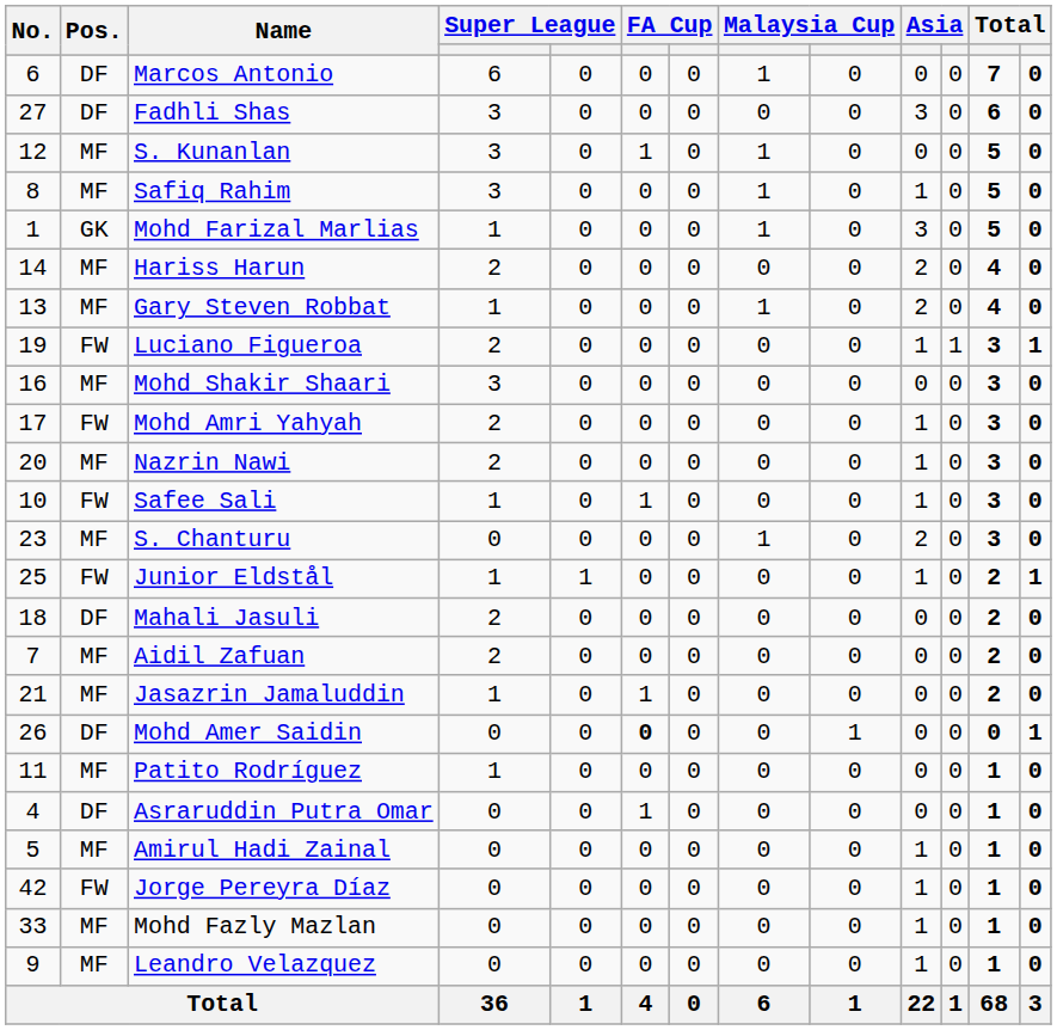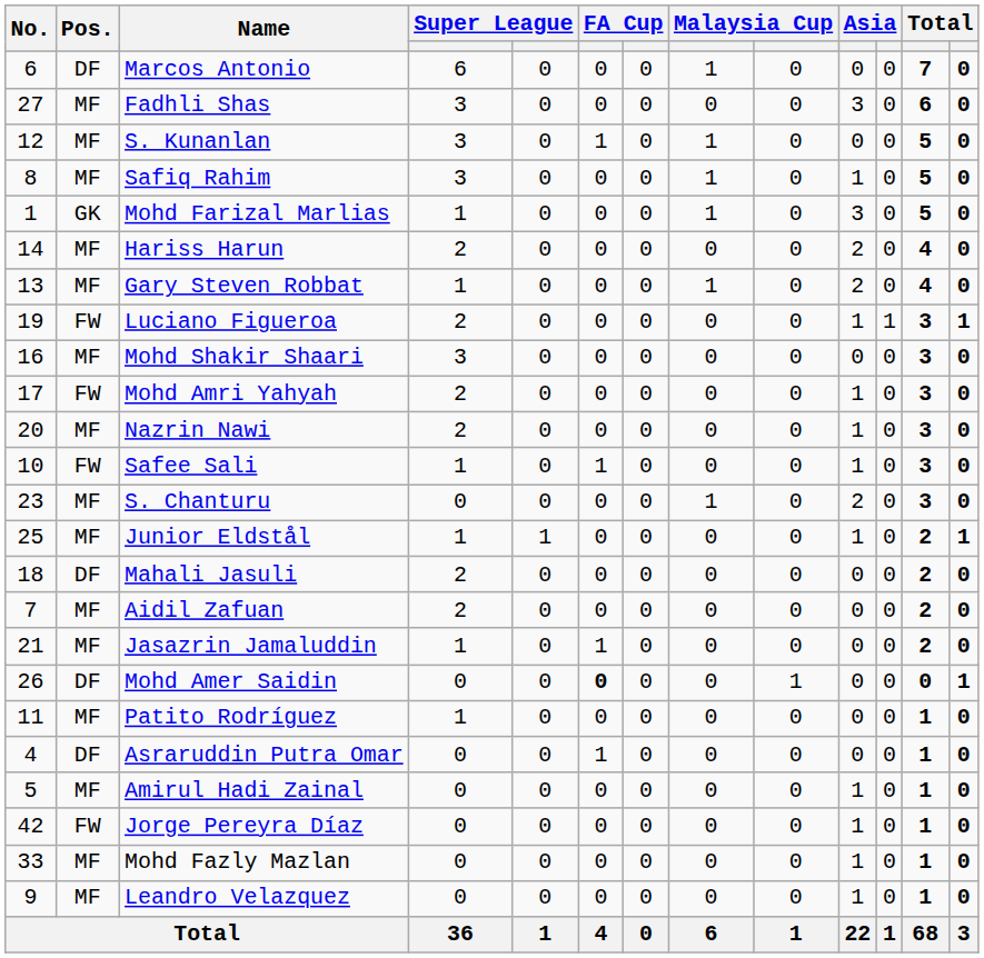Fadhli Shas | Pos.: DF -> MF
Junior Eldstål | Pos.: FW -> MF
